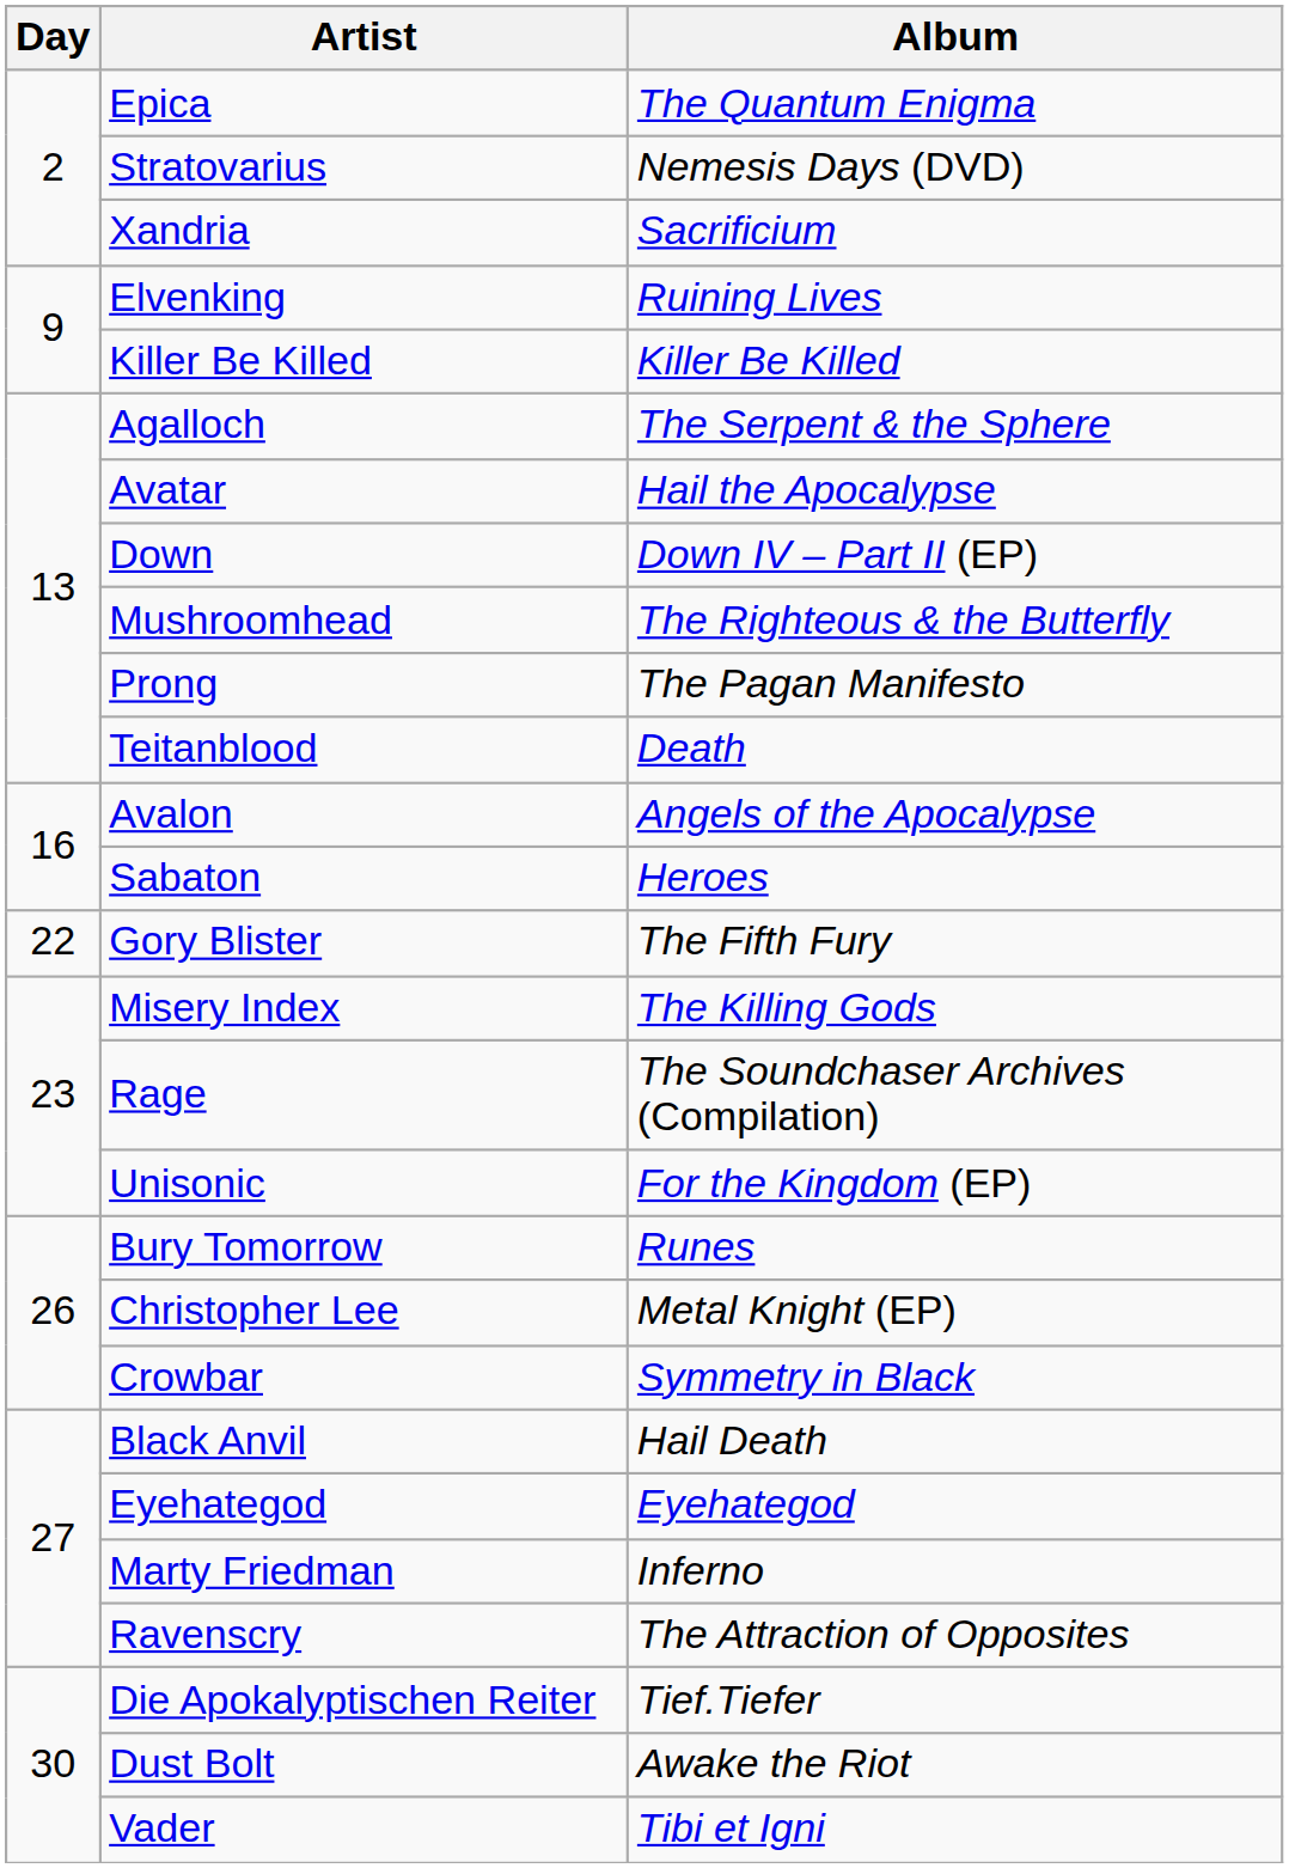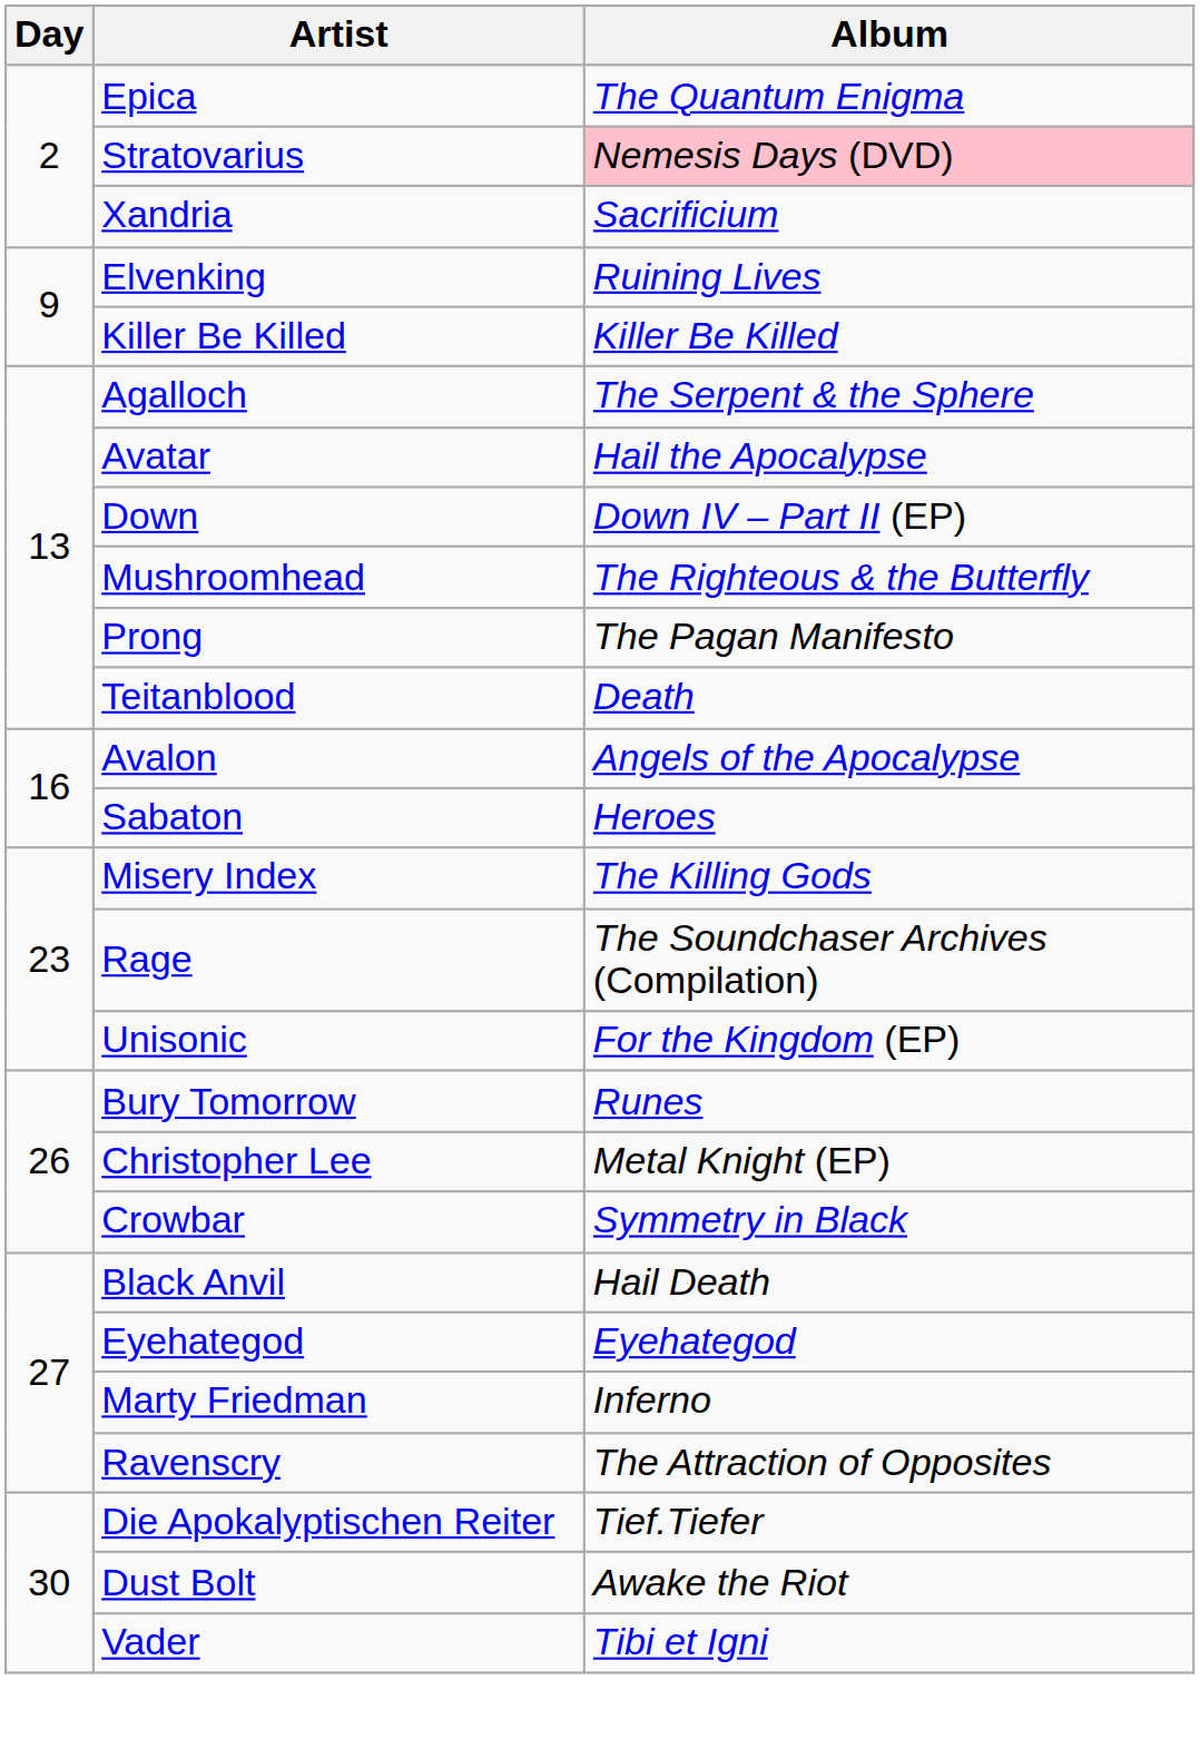Stratovarius | Album: no background -> pink background
- row: 22 | Gory Blister | The Fifth Fury
